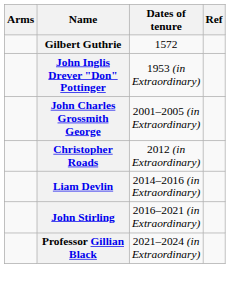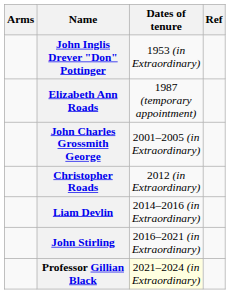- row: Gilbert Guthrie | 1572
+ row: Elizabeth Ann Roads | 1987 (temporary appointment)
Professor Gillian Black | Dates of tenure: no background -> lightyellow background
